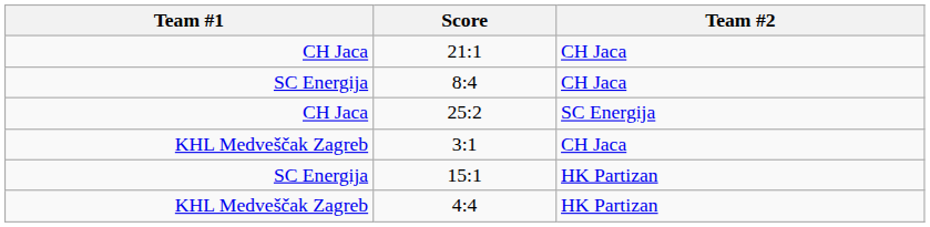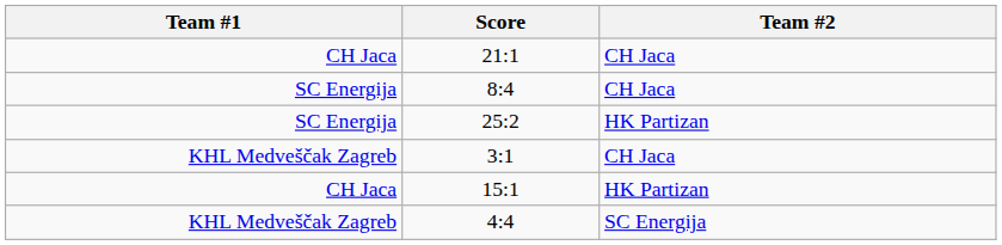25:2 | Team #1: CH Jaca -> SC Energija
25:2 | Team #2: SC Energija -> HK Partizan
15:1 | Team #1: SC Energija -> CH Jaca
4:4 | Team #2: HK Partizan -> SC Energija
